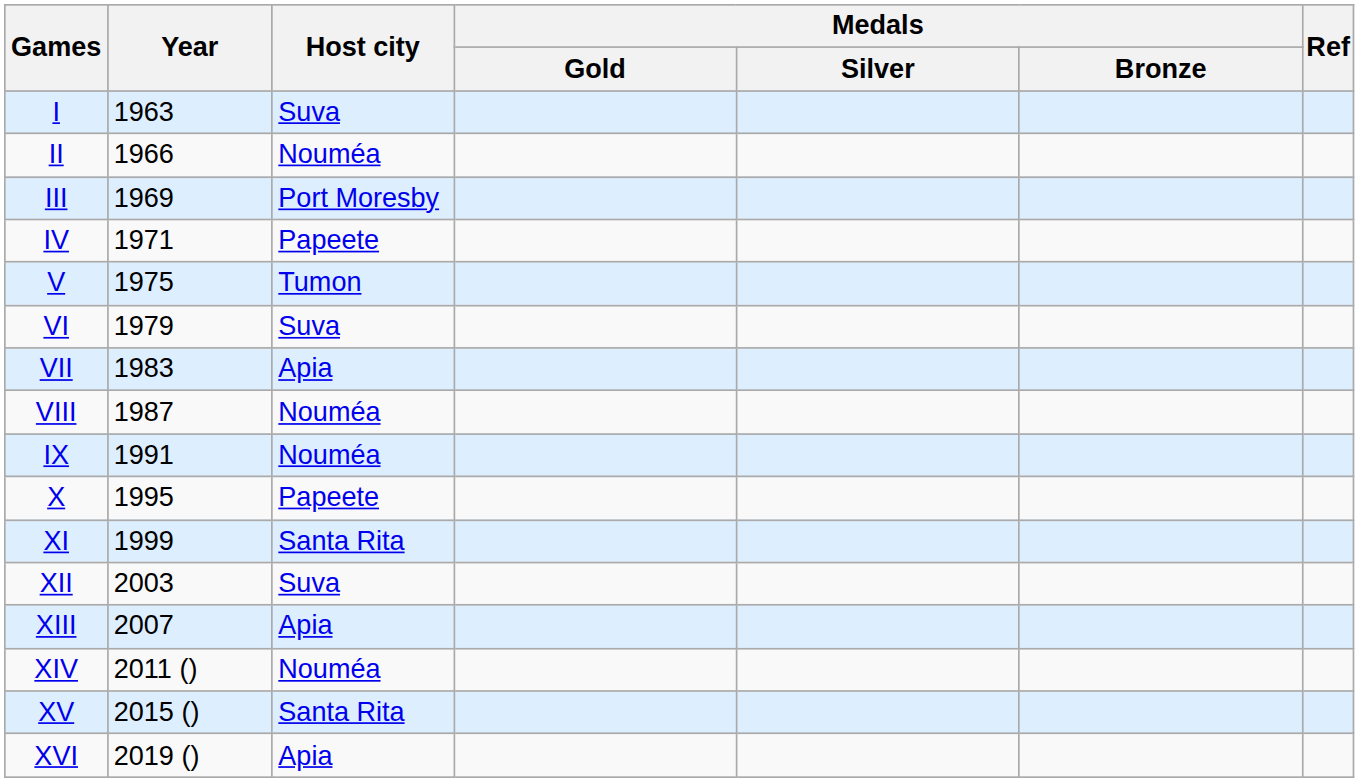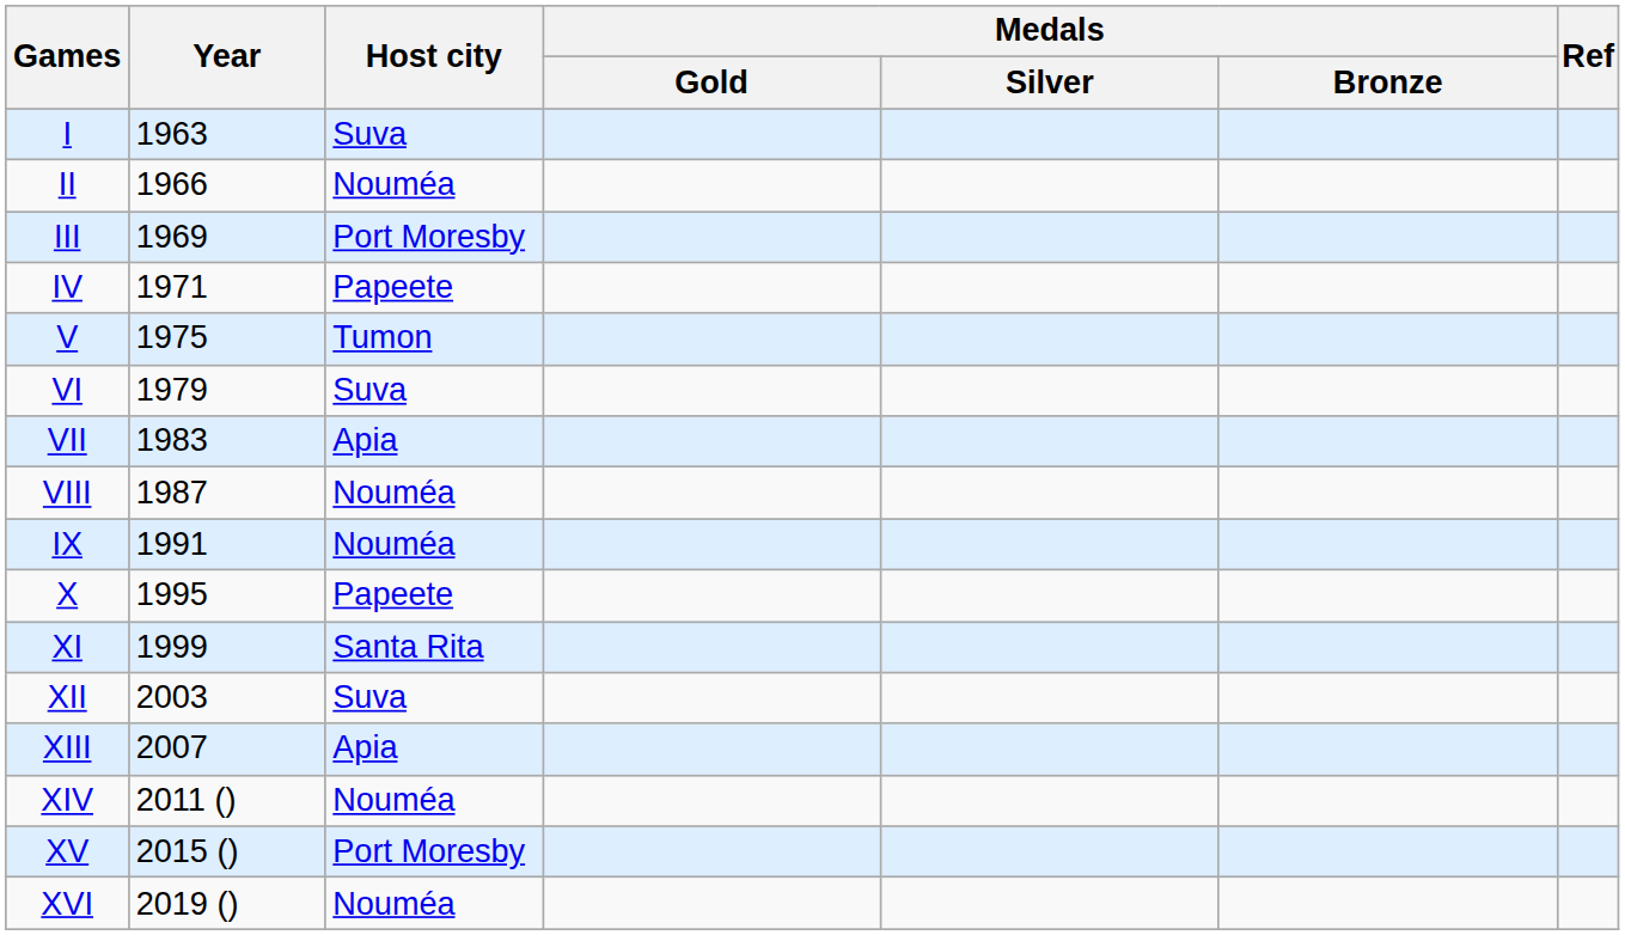XV | Host city: Santa Rita -> Port Moresby
XVI | Host city: Apia -> Nouméa
